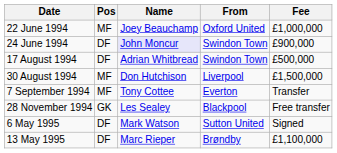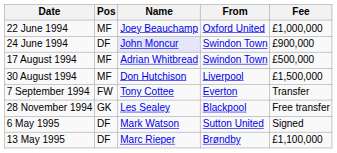17 August 1994 | Pos: DF -> MF
7 September 1994 | Pos: MF -> FW
